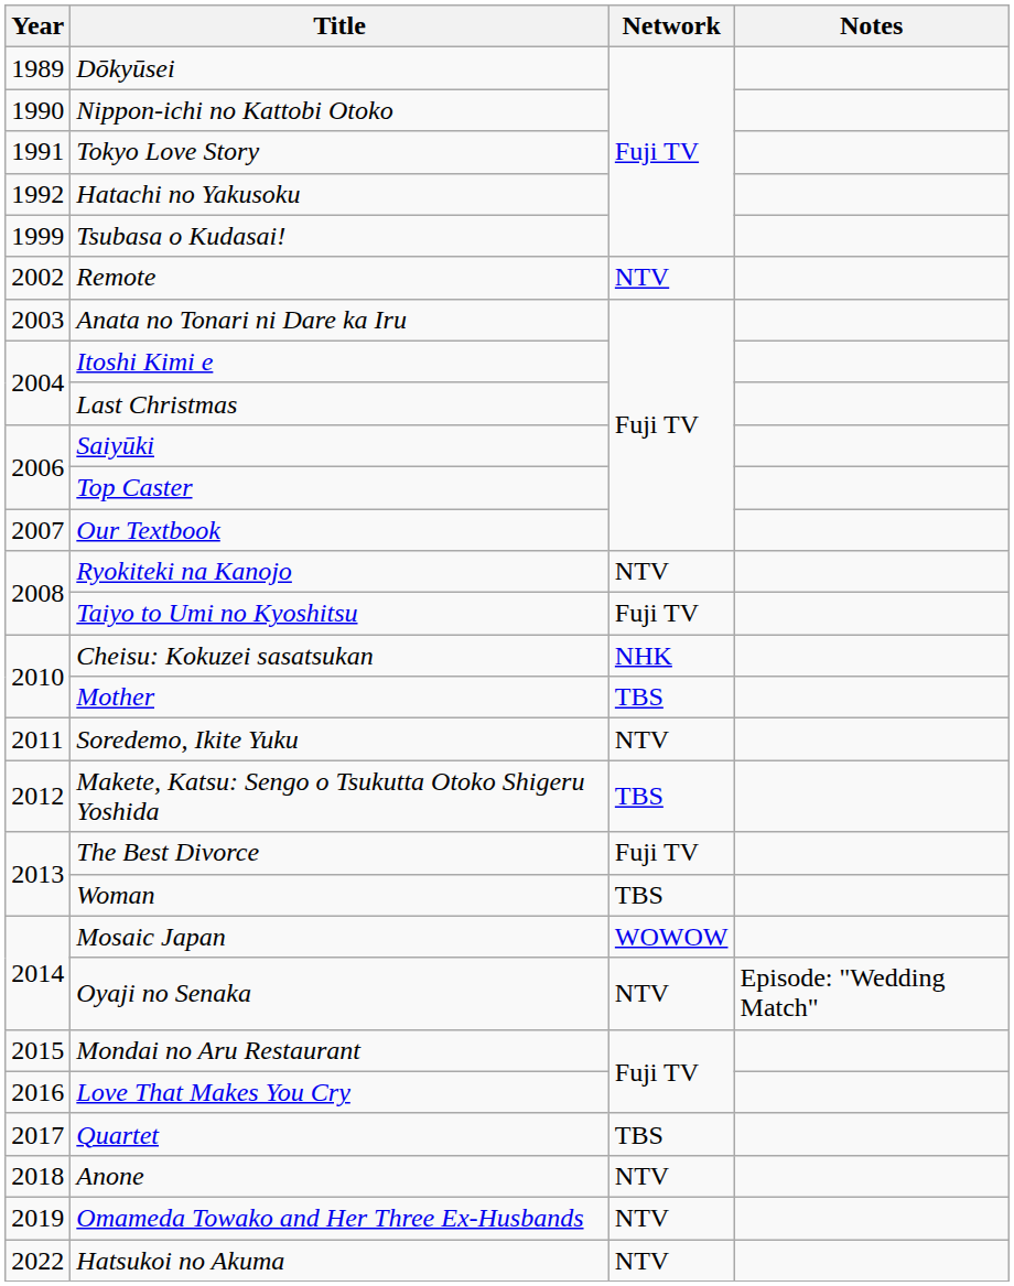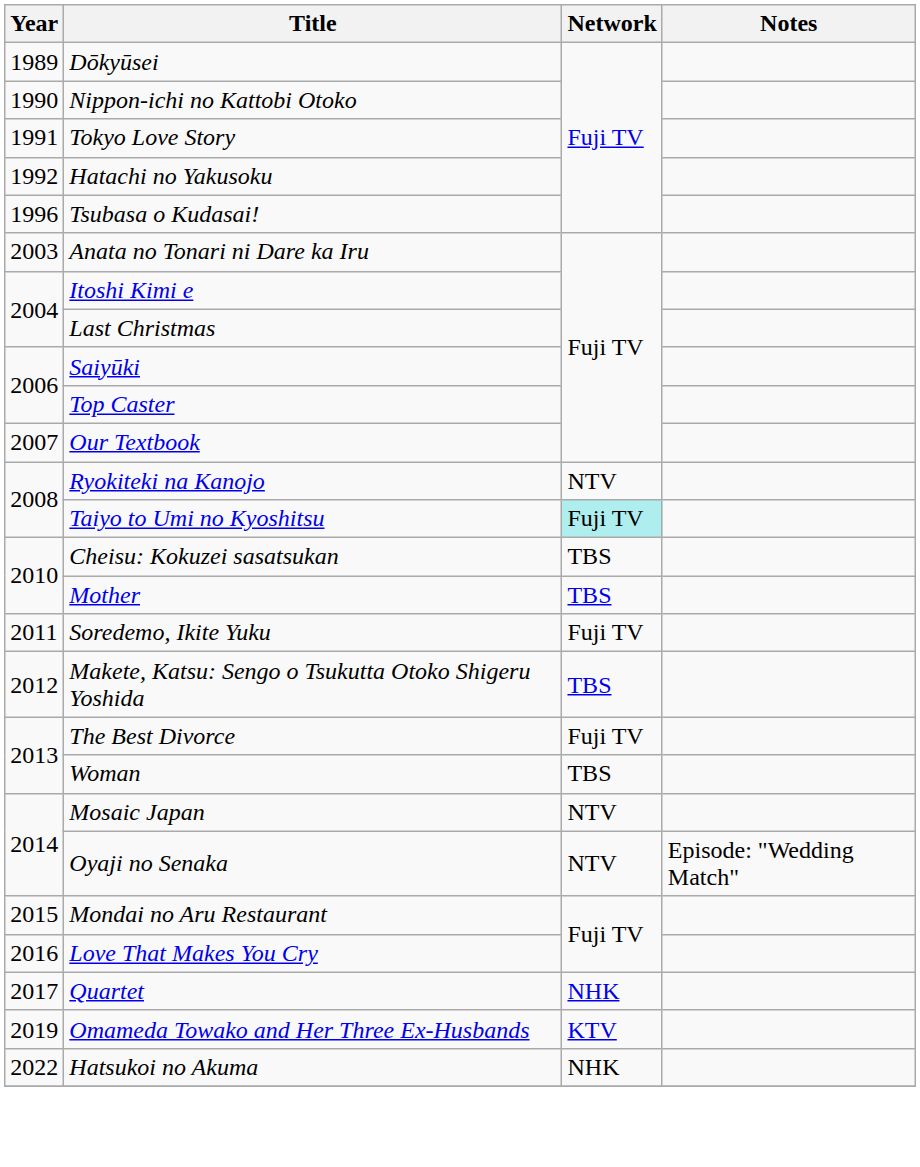Tsubasa o Kudasai! | Year: 1999 -> 1996
- row: 2002 | Remote | NTV
Taiyo to Umi no Kyoshitsu | Network: no background -> paleturquoise background
Cheisu: Kokuzei sasatsukan | Network: NHK -> TBS
Soredemo, Ikite Yuku | Network: NTV -> Fuji TV
Mosaic Japan | Network: WOWOW -> NTV
Quartet | Network: TBS -> NHK
- row: 2018 | Anone | NTV
Omameda Towako and Her Three Ex-Husbands | Network: NTV -> KTV
Hatsukoi no Akuma | Network: NTV -> NHK
